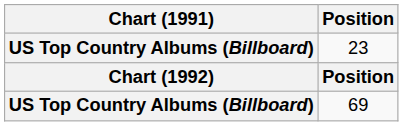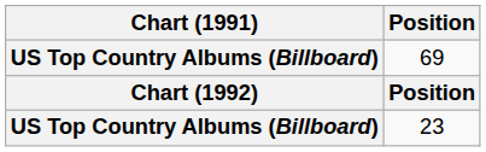rows swapped: 23 <-> 69
